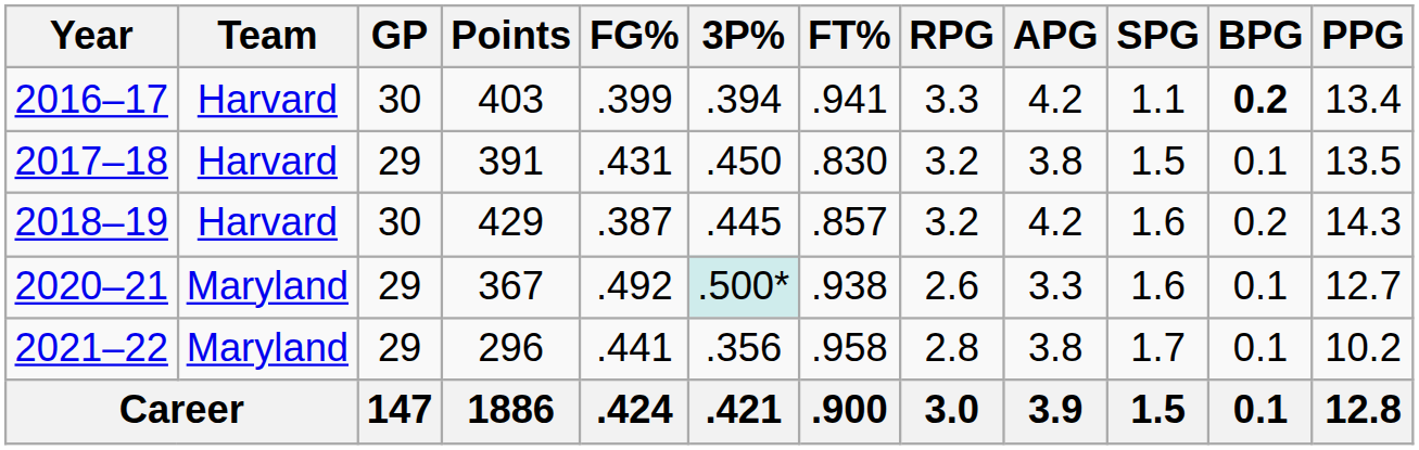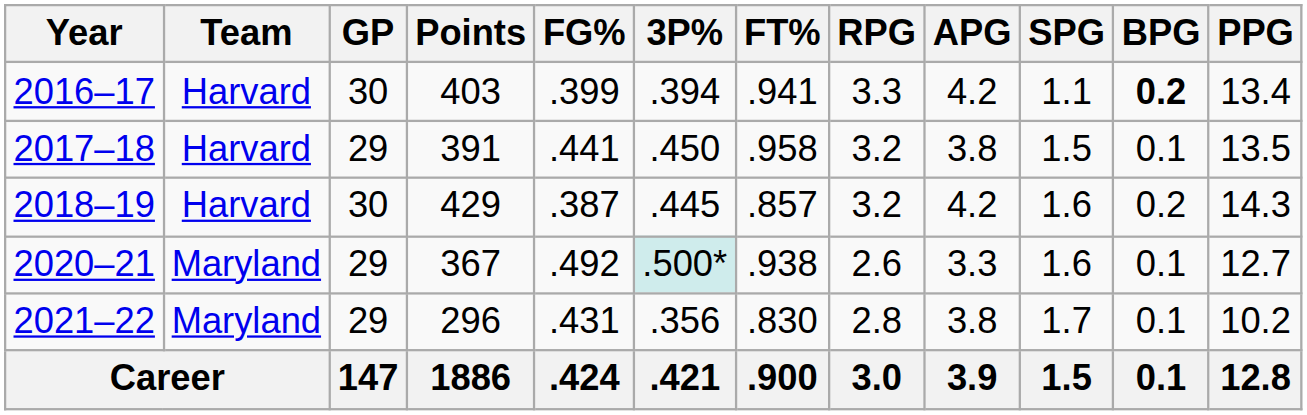2017–18 | FG%: .431 -> .441
2017–18 | FT%: .830 -> .958
2021–22 | FG%: .441 -> .431
2021–22 | FT%: .958 -> .830
